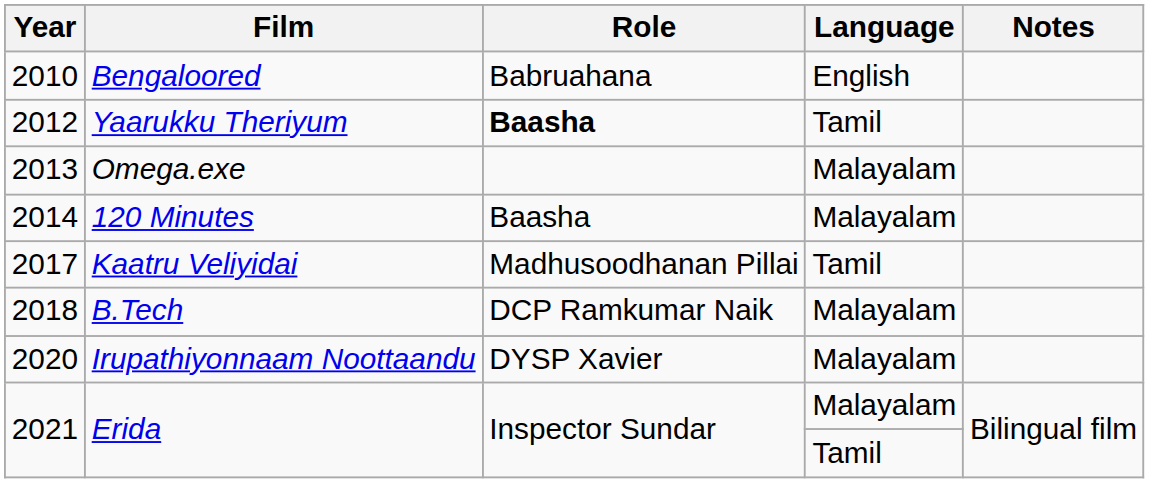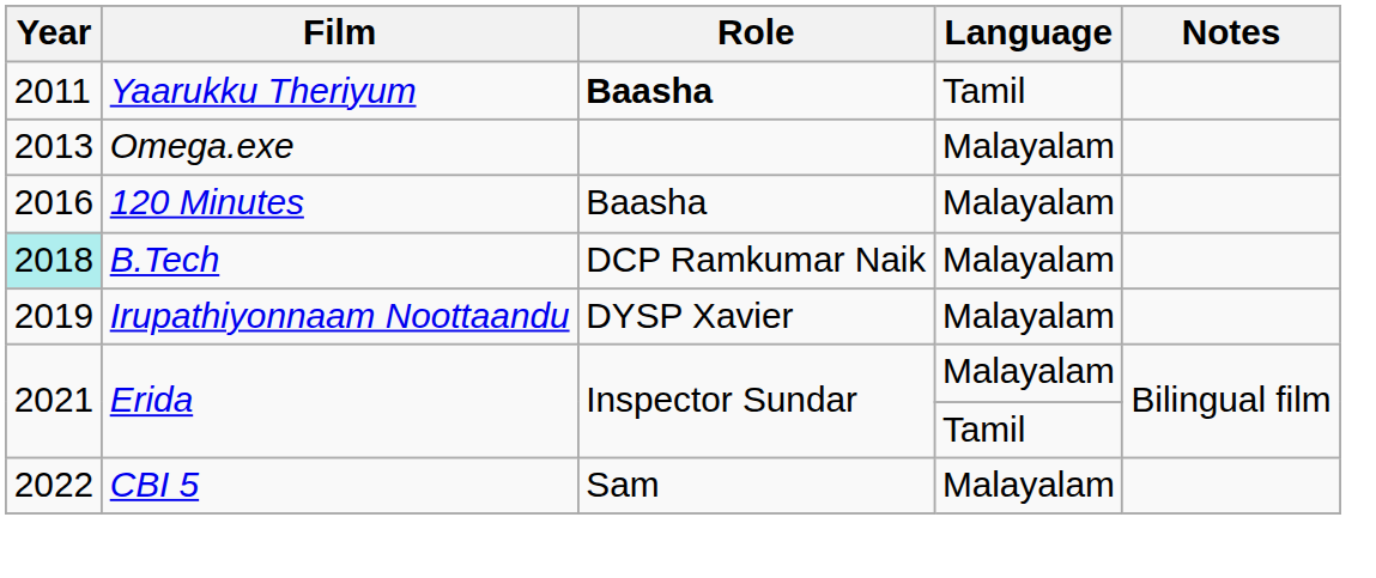- row: 2010 | Bengaloored | Babruahana | English
Yaarukku Theriyum | Year: 2012 -> 2011
120 Minutes | Year: 2014 -> 2016
- row: 2017 | Kaatru Veliyidai | Madhusoodhanan Pillai | Tamil
B.Tech | Year: no background -> paleturquoise background
Irupathiyonnaam Noottaandu | Year: 2020 -> 2019
+ row: 2022 | CBI 5 | Sam | Malayalam
